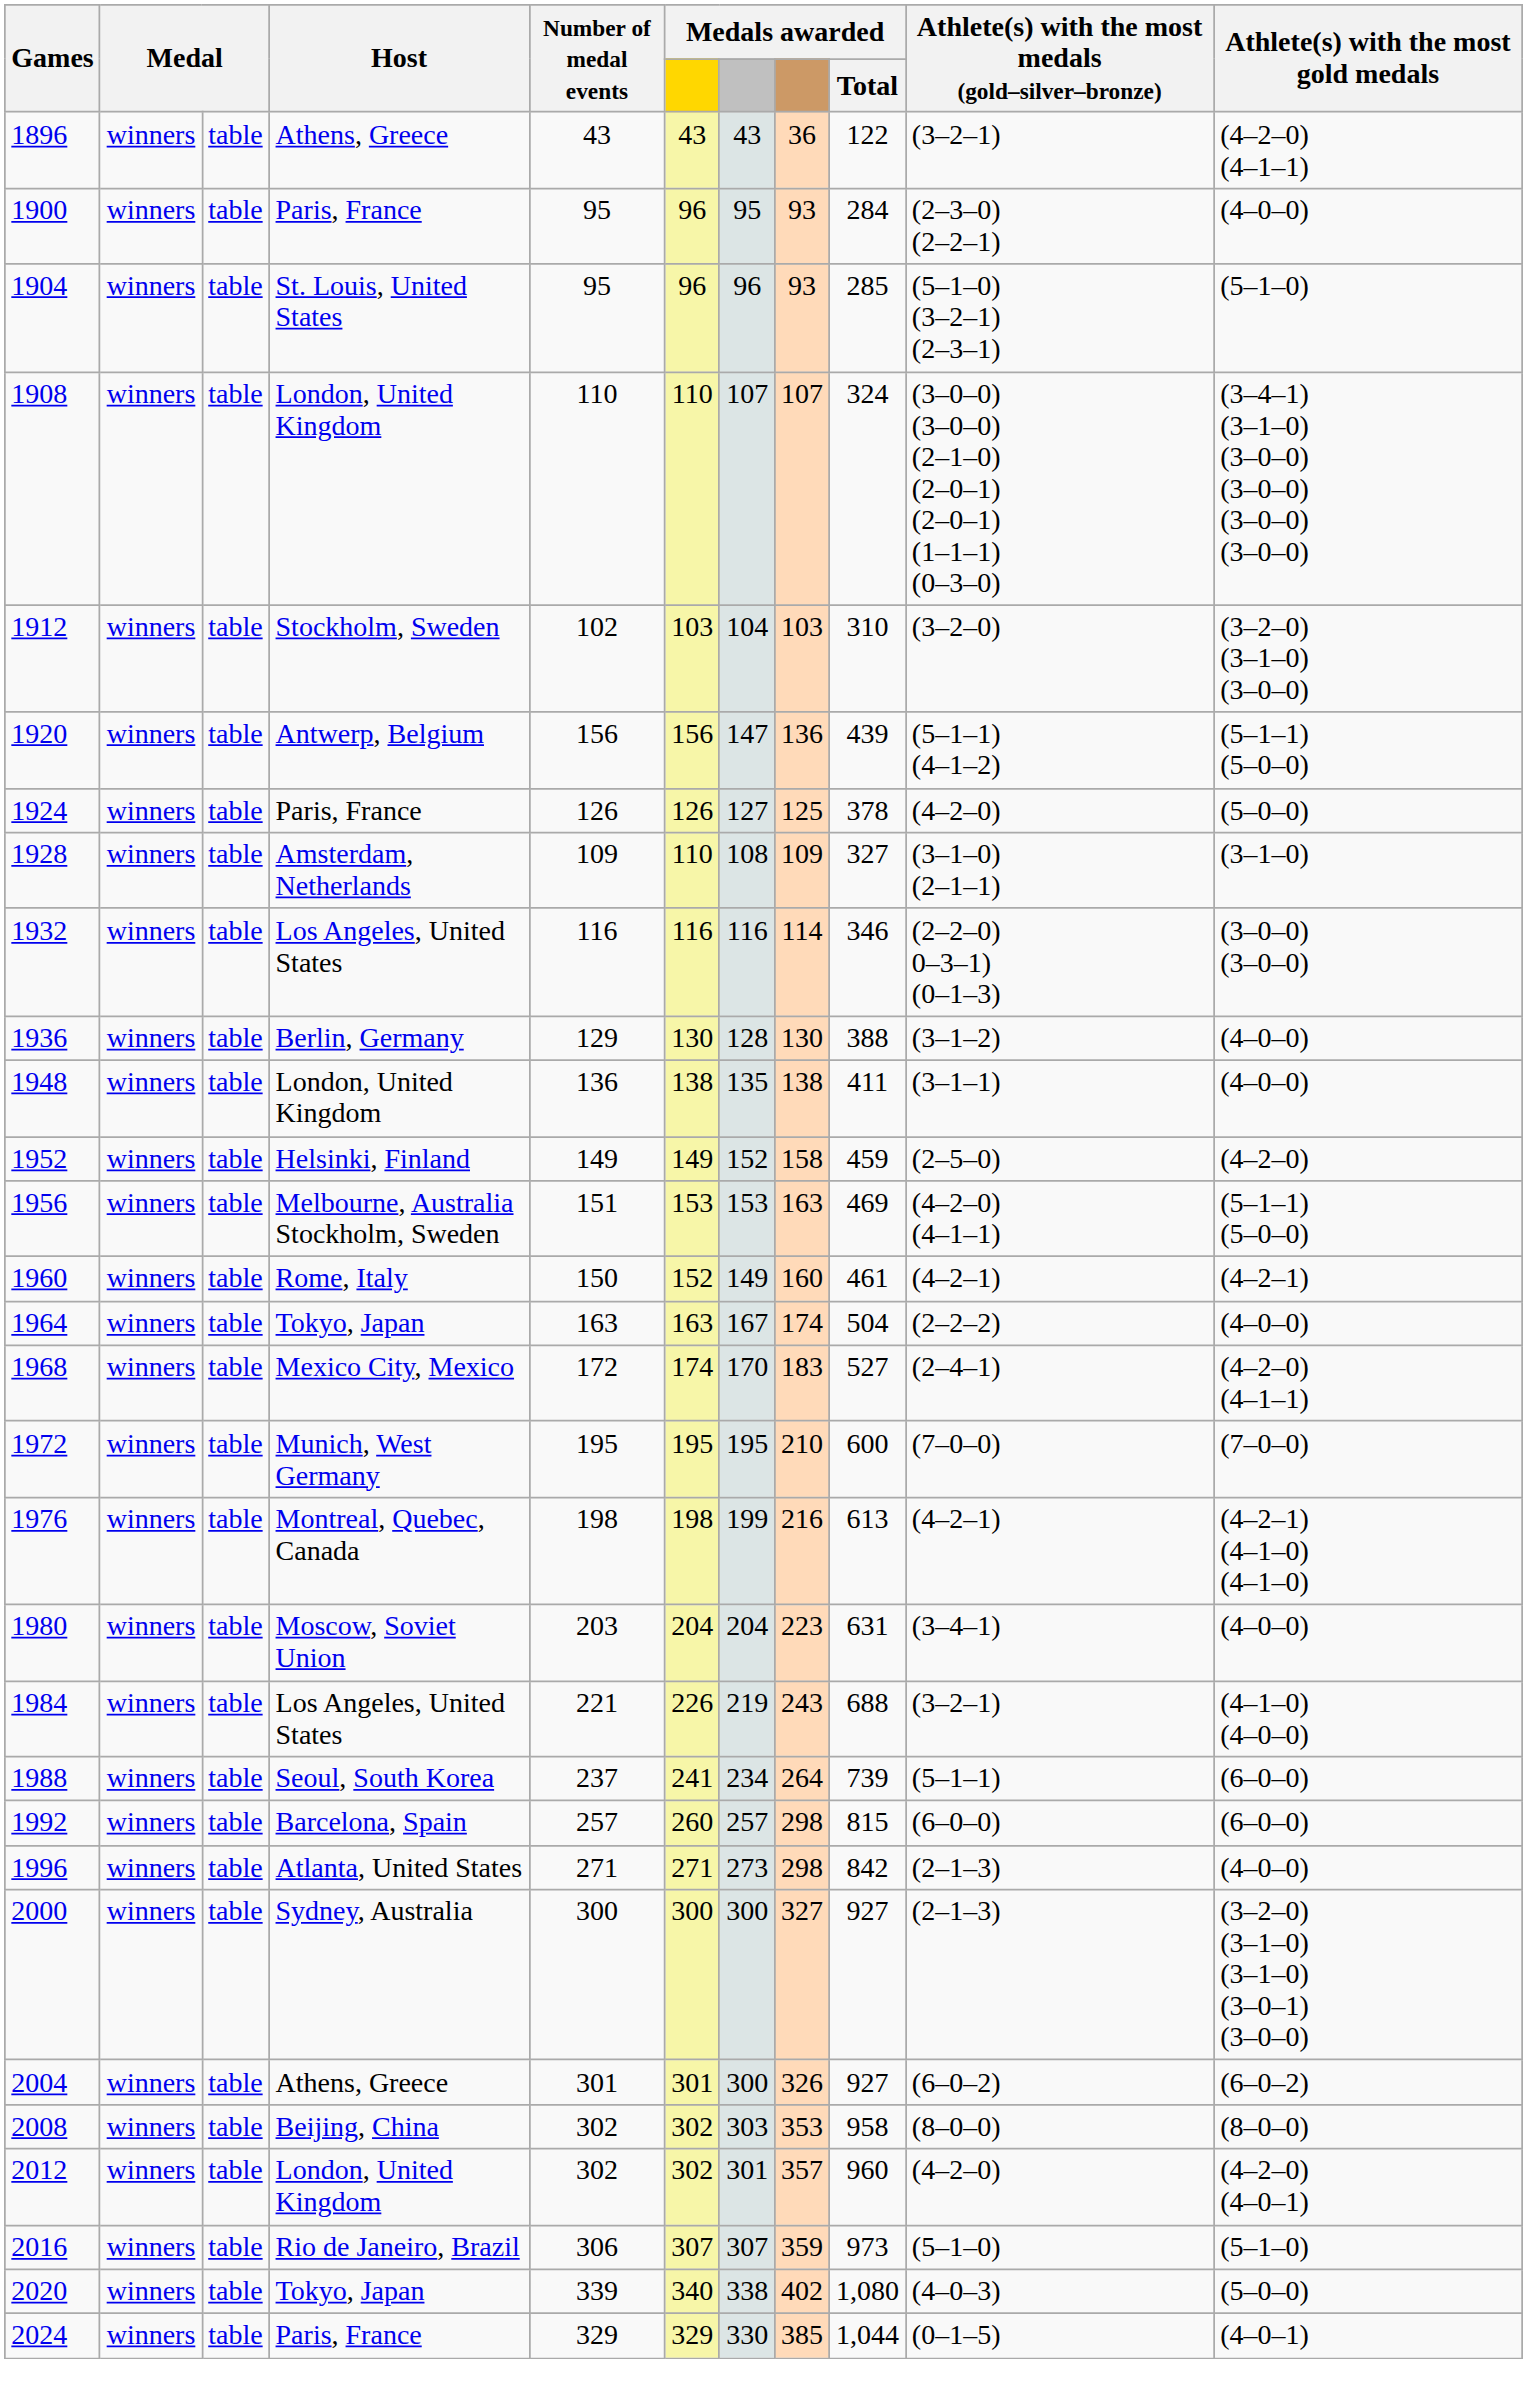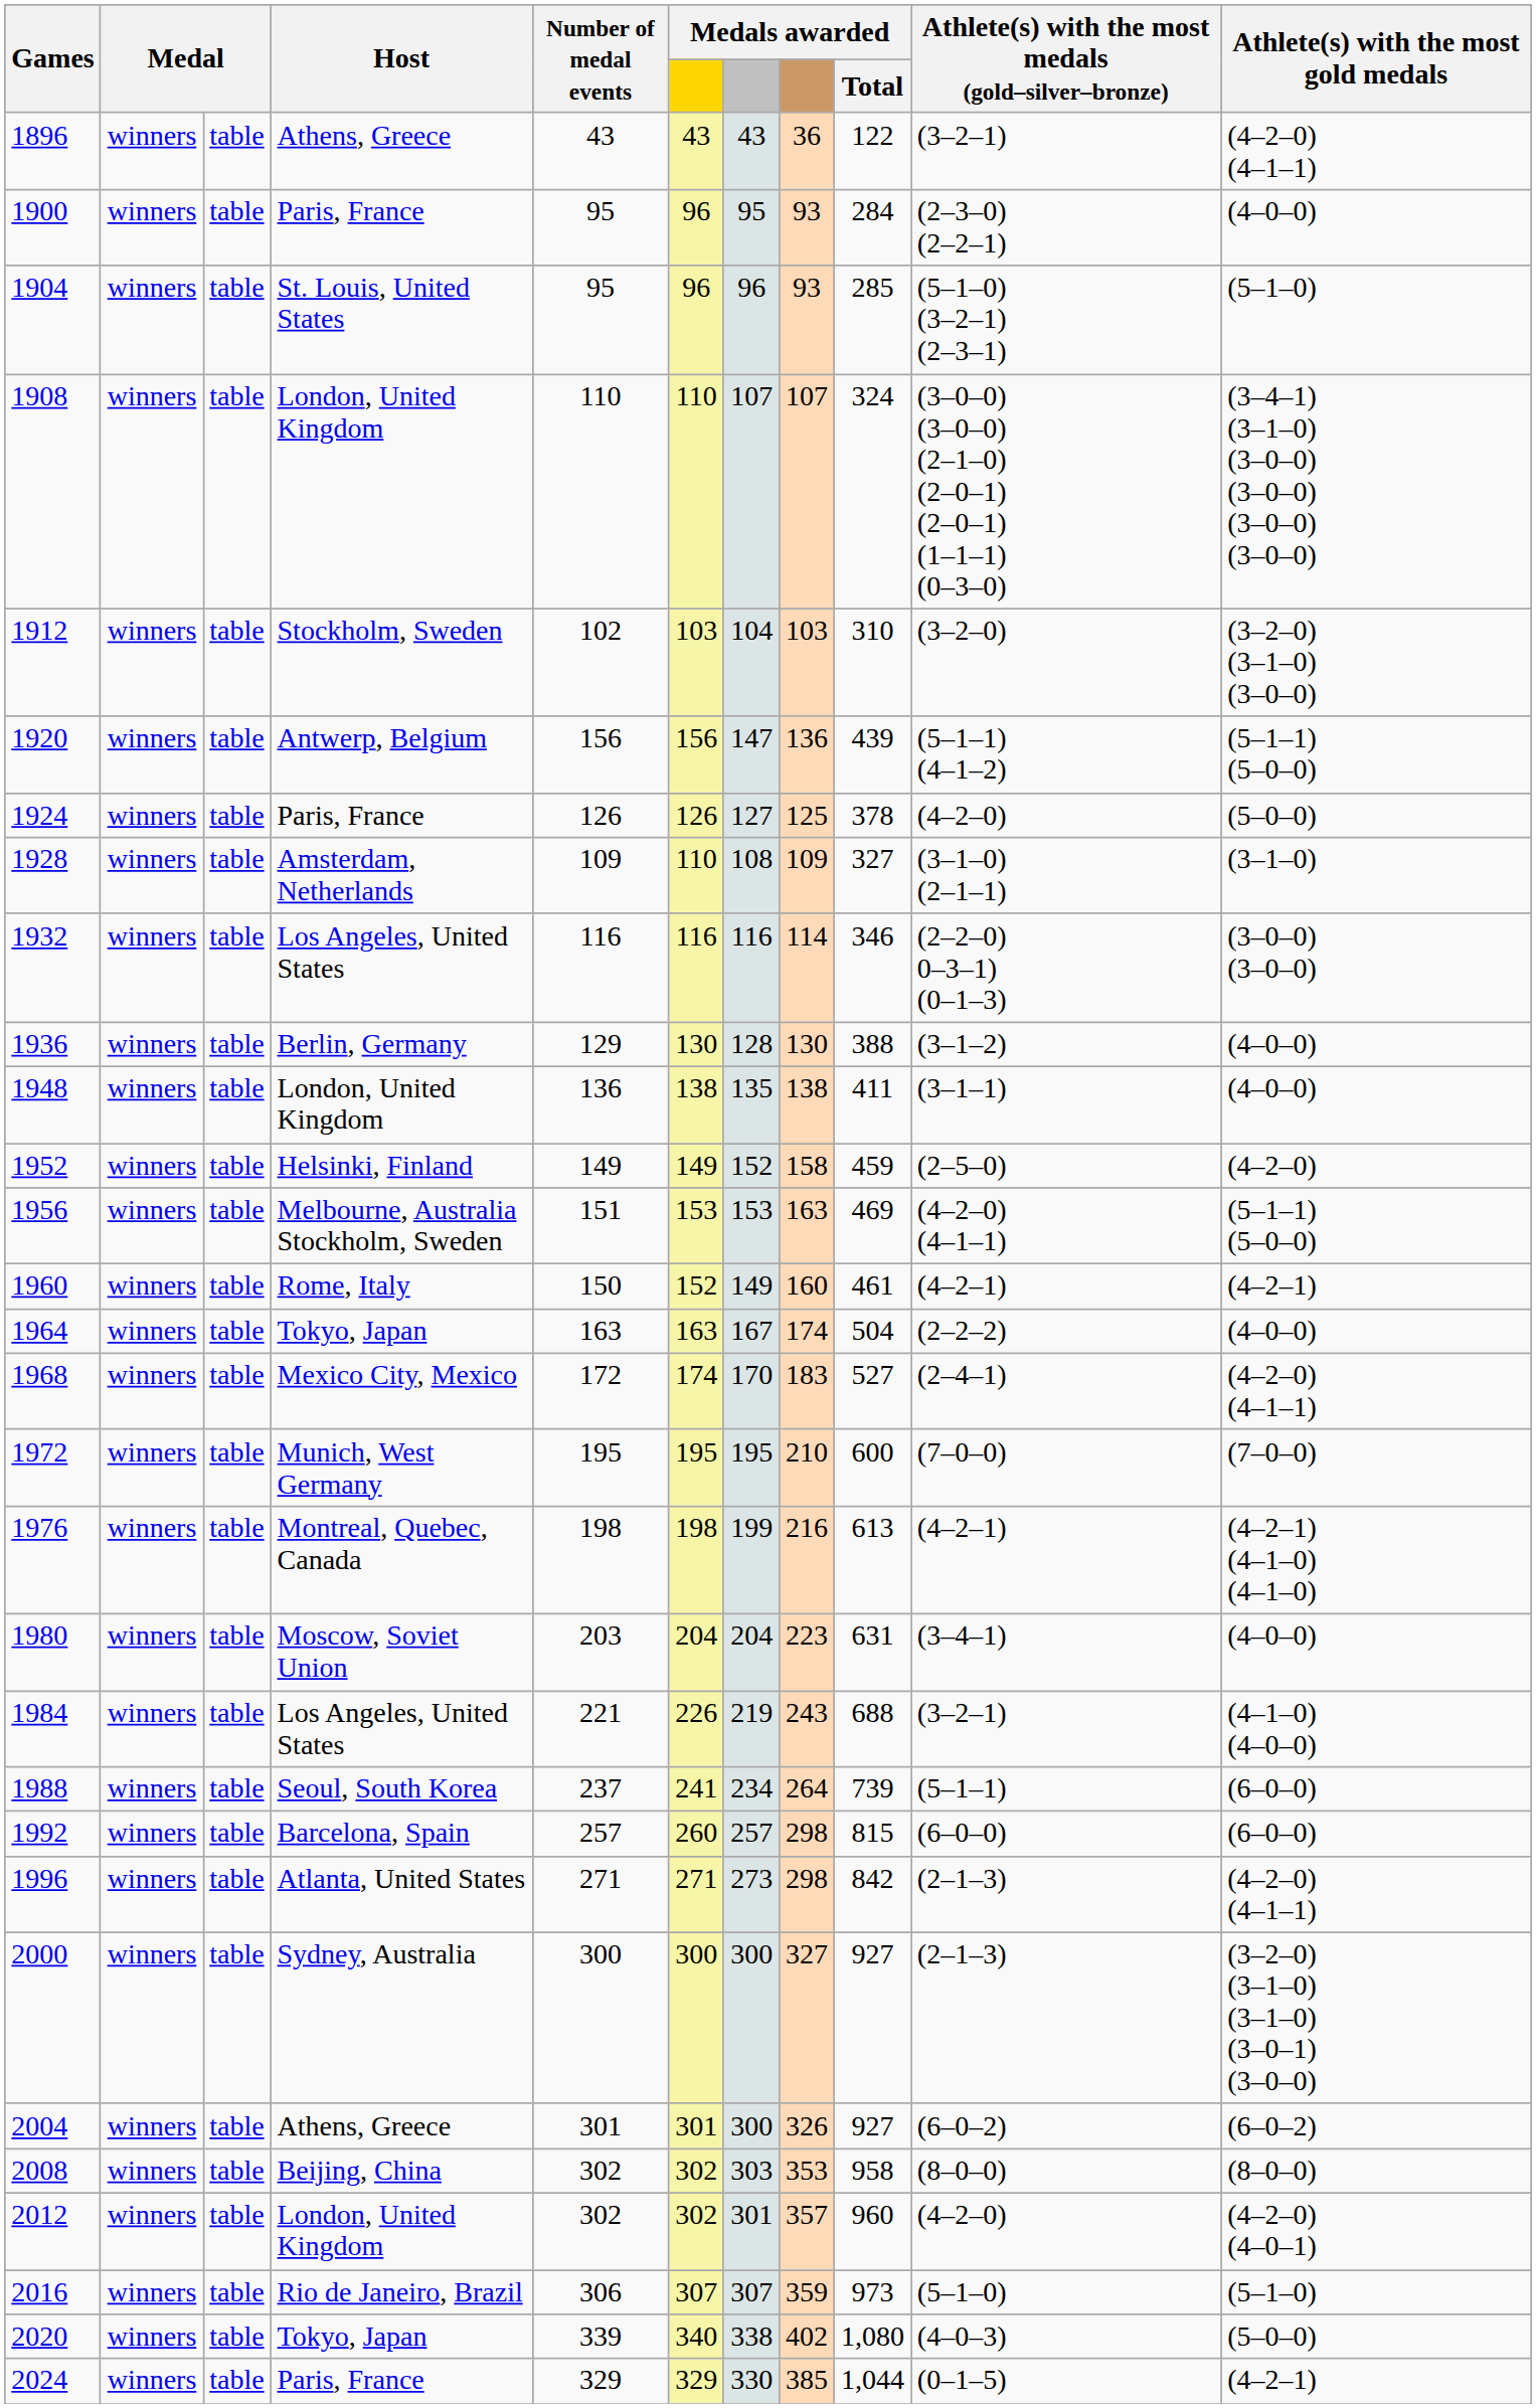1996 | Athlete(s) with the most gold medals: (4–0–0) -> (4–2–0) (4–1–1)
2024 | Athlete(s) with the most gold medals: (4–0–1) -> (4–2–1)
